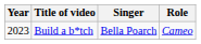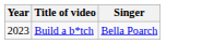- column: Role | Cameo
